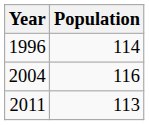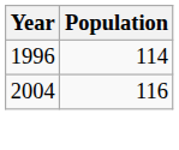- row: 2011 | 113
